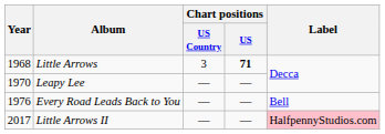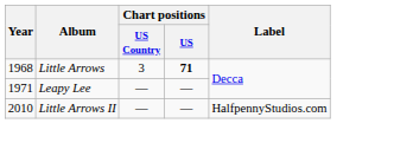Leapy Lee | Year: 1970 -> 1971
- row: 1976 | Every Road Leads Back to You | — | — | Bell
Little Arrows II | Year: 2017 -> 2010
Little Arrows II | Label: pink background -> no background
